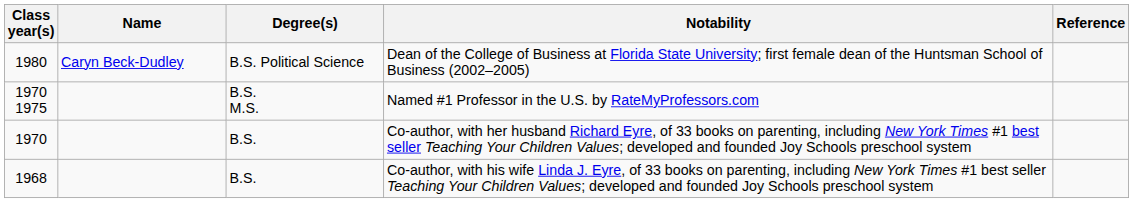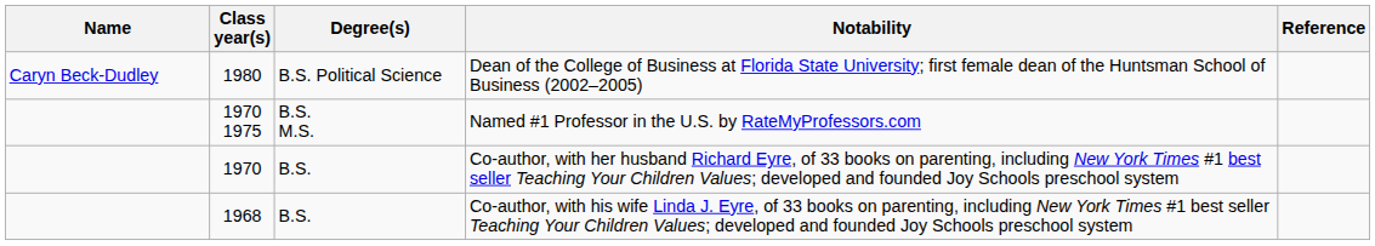columns swapped: Name <-> Class year(s)
